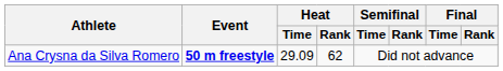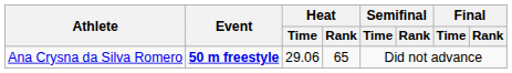Ana Crysna da Silva Romero | Heat / Time: 29.09 -> 29.06
Ana Crysna da Silva Romero | Heat / Rank: 62 -> 65
